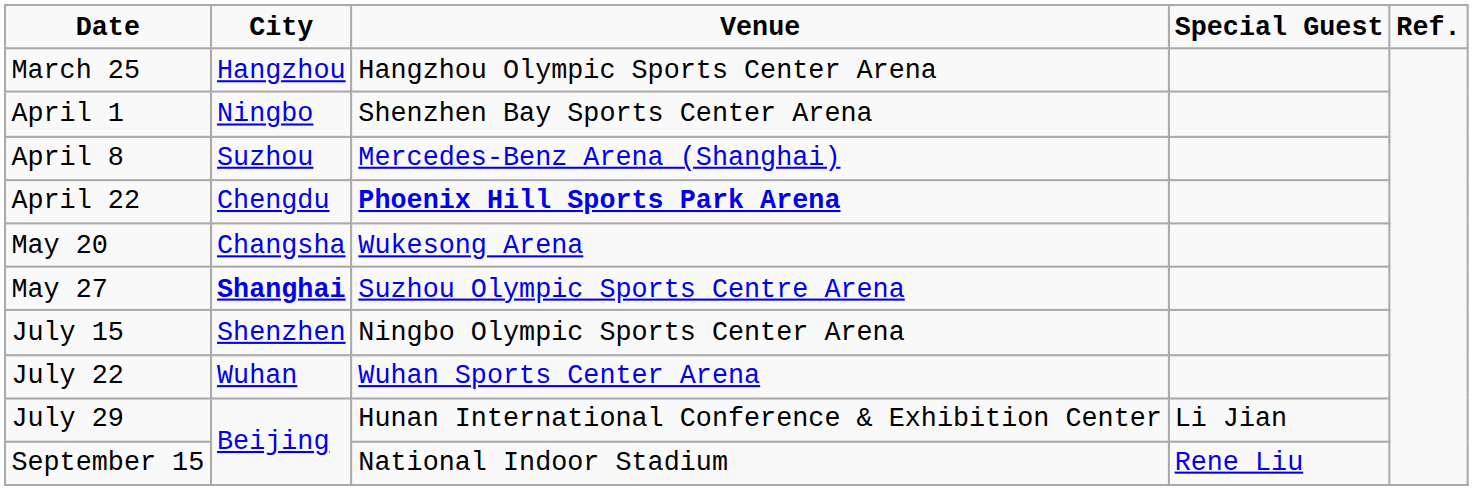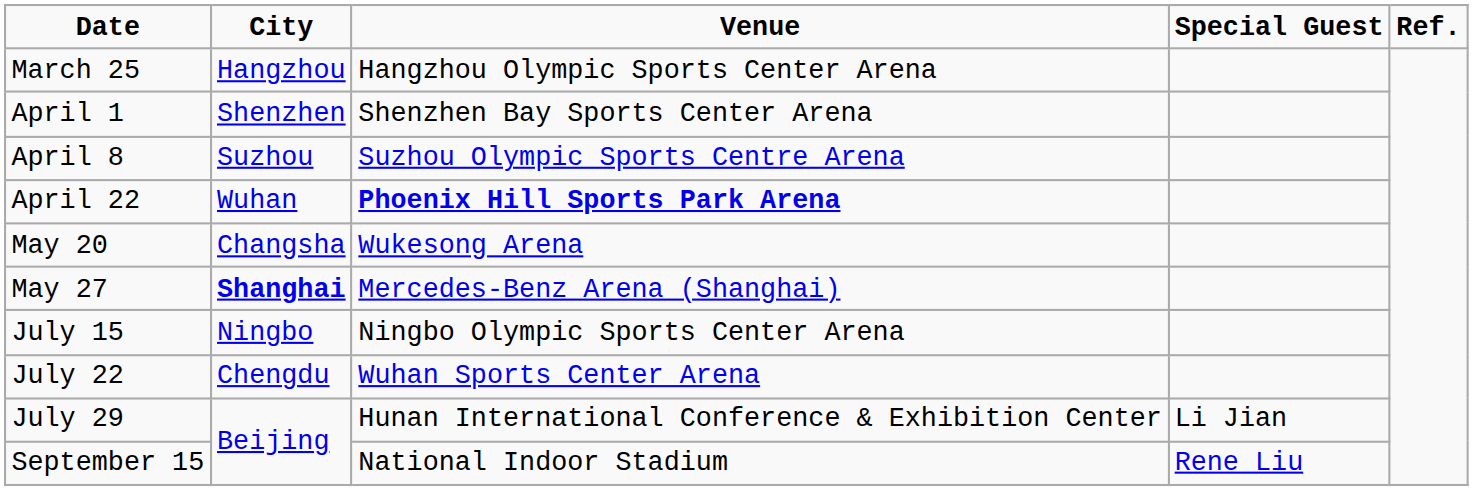April 1 | City: Ningbo -> Shenzhen
April 8 | Venue: Mercedes-Benz Arena (Shanghai) -> Suzhou Olympic Sports Centre Arena
April 22 | City: Chengdu -> Wuhan
May 27 | Venue: Suzhou Olympic Sports Centre Arena -> Mercedes-Benz Arena (Shanghai)
July 15 | City: Shenzhen -> Ningbo
July 22 | City: Wuhan -> Chengdu
